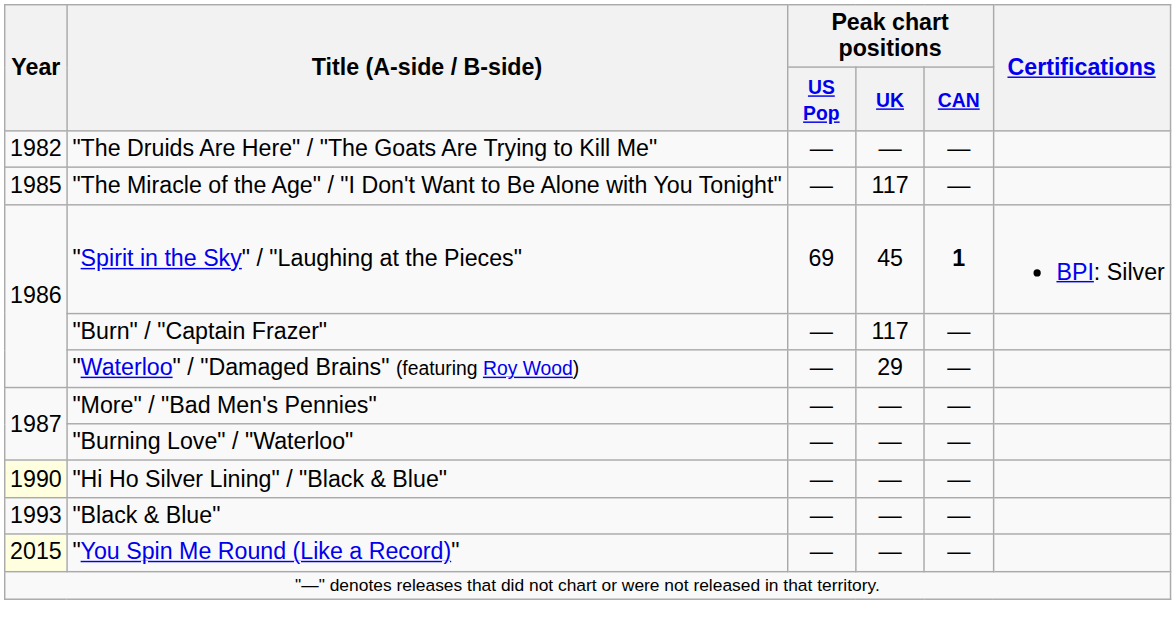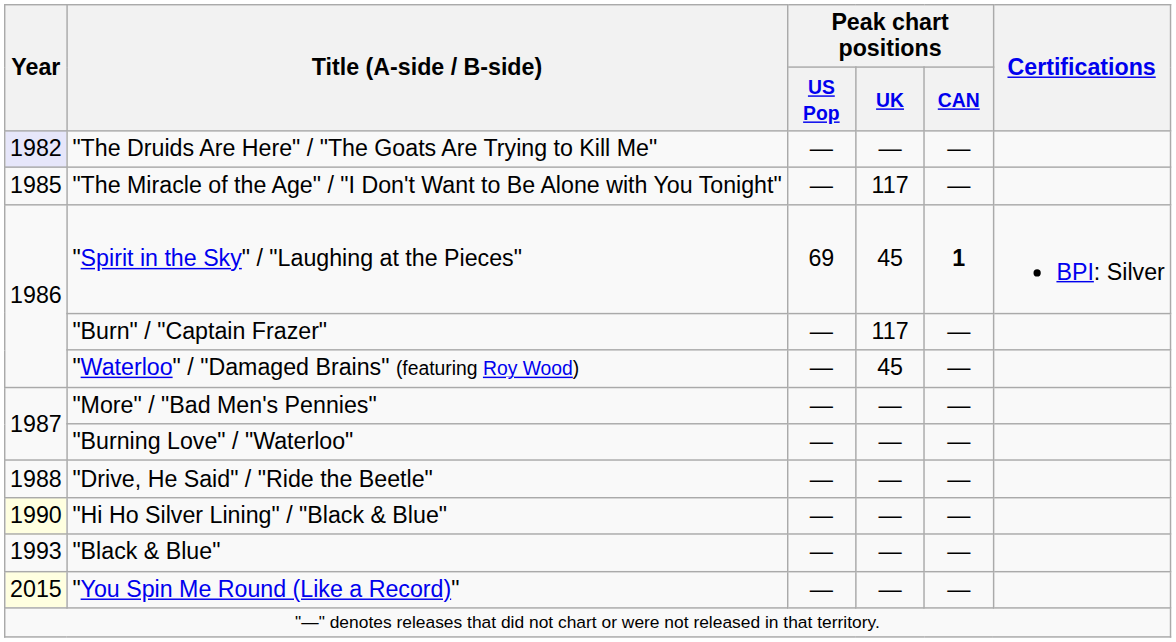"The Druids Are Here" / "The Goats Are Trying to Kill Me" | Year: no background -> lavender background
"Waterloo" / "Damaged Brains" (featuring Roy Wood) | Peak chart positions / UK: 29 -> 45
+ row: 1988 | "Drive, He Said" / "Ride the Beetle" | ― | ― | ―
